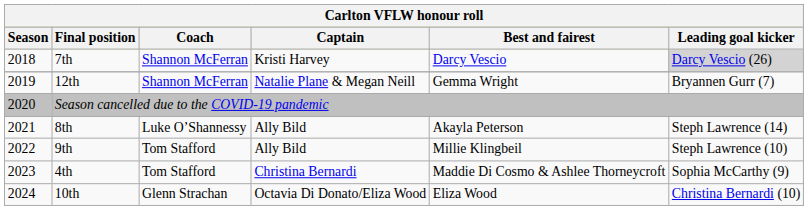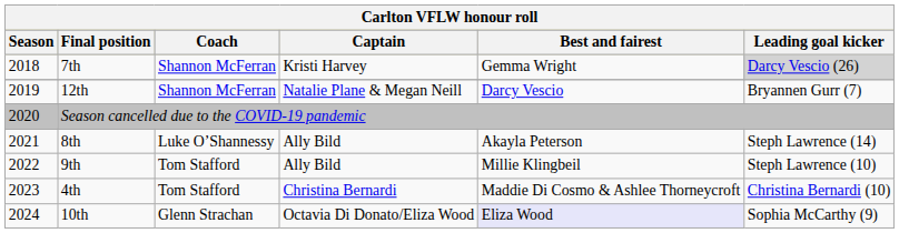7th | Best and fairest: Darcy Vescio -> Gemma Wright
12th | Best and fairest: Gemma Wright -> Darcy Vescio
4th | Leading goal kicker: Sophia McCarthy (9) -> Christina Bernardi (10)
10th | Best and fairest: no background -> lavender background
10th | Leading goal kicker: Christina Bernardi (10) -> Sophia McCarthy (9)
